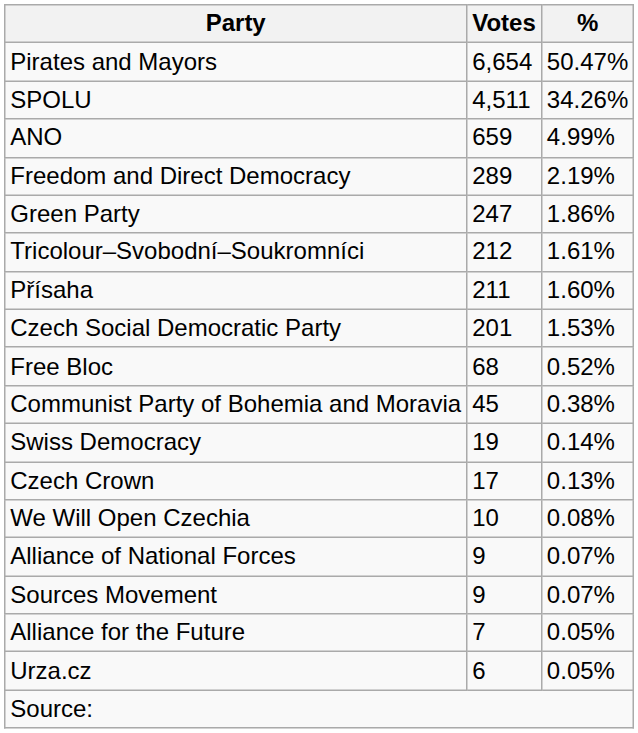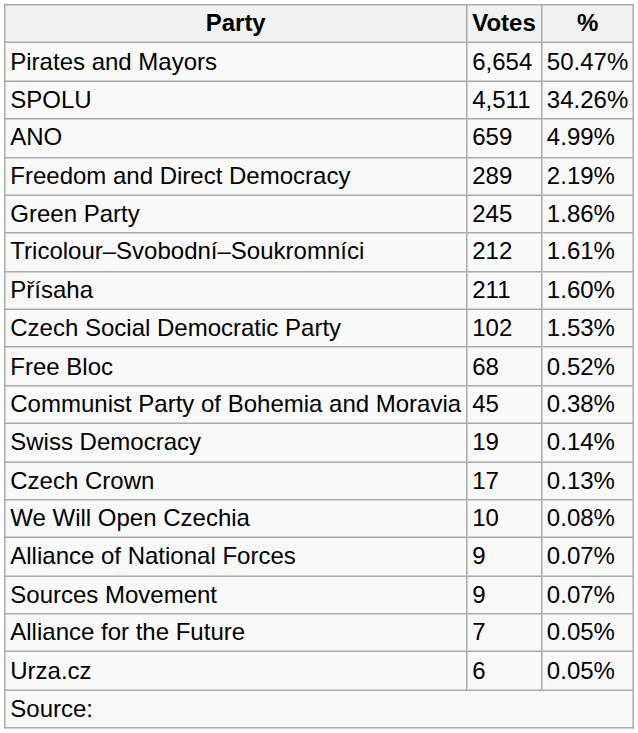Green Party | Votes: 247 -> 245
Czech Social Democratic Party | Votes: 201 -> 102
